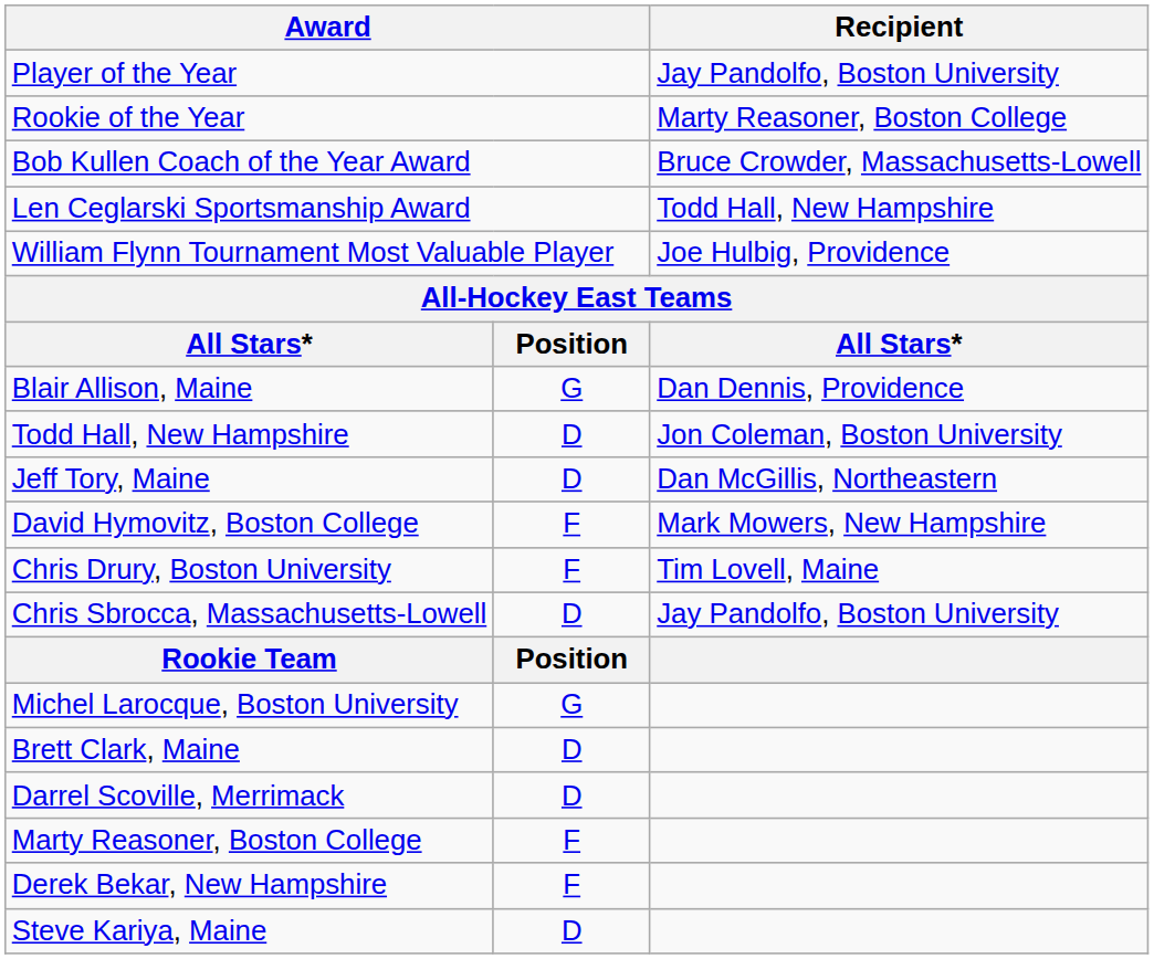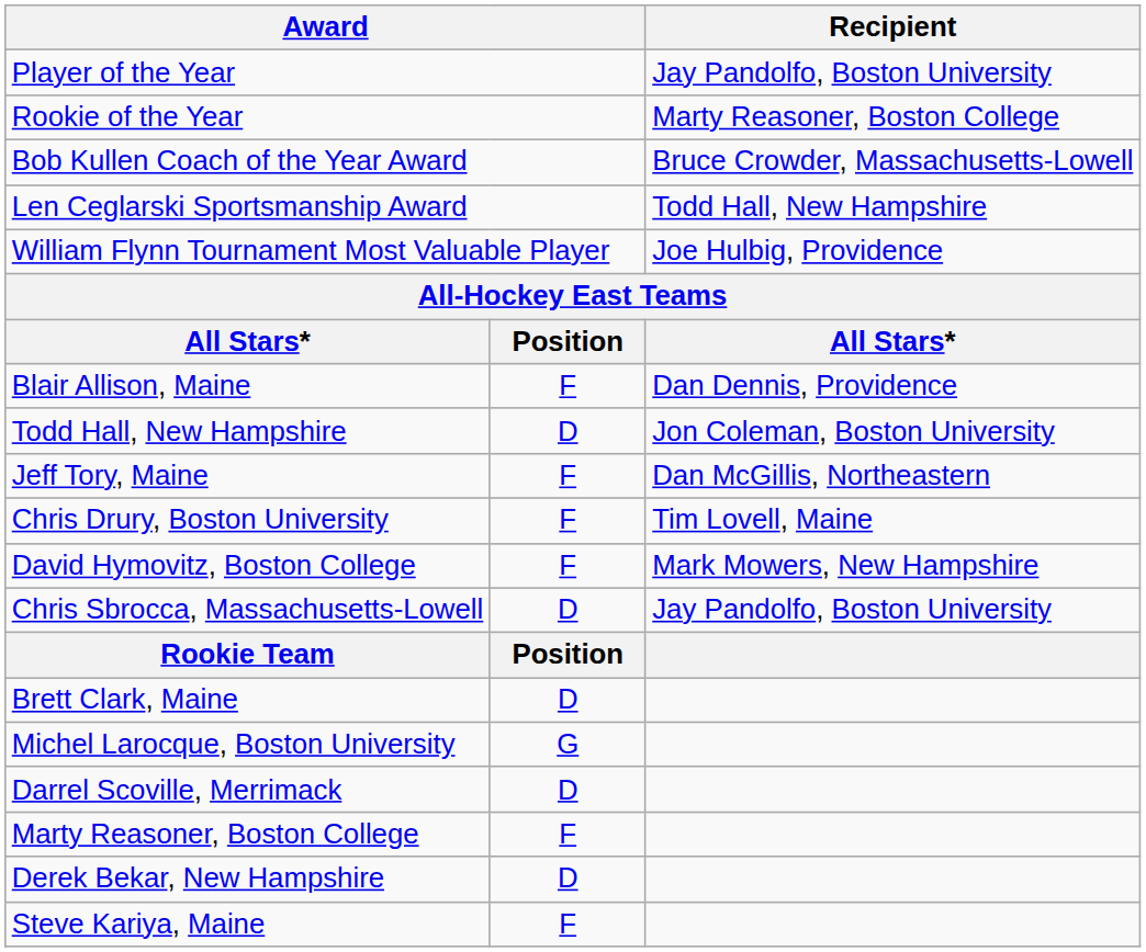Blair Allison, Maine | column 2: G -> F
Jeff Tory, Maine | column 2: D -> F
rows swapped: Chris Drury, Boston University <-> David Hymovitz, Boston College
rows swapped: Michel Larocque, Boston University <-> Brett Clark, Maine
Derek Bekar, New Hampshire | column 2: F -> D
Steve Kariya, Maine | column 2: D -> F
